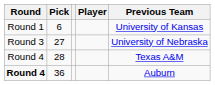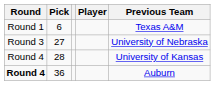6 | Previous Team: University of Kansas -> Texas A&M
28 | Previous Team: Texas A&M -> University of Kansas
